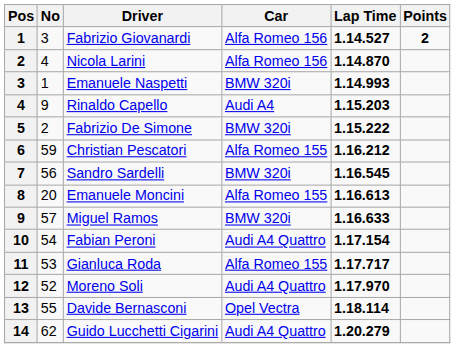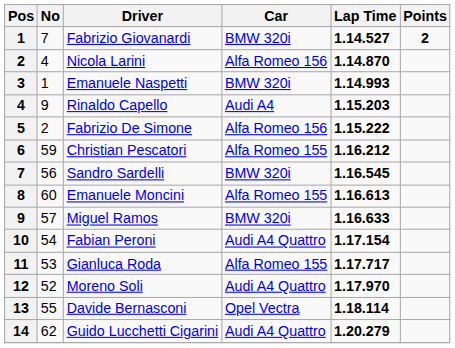Fabrizio Giovanardi | No: 3 -> 7
Fabrizio Giovanardi | Car: Alfa Romeo 156 -> BMW 320i
Fabrizio De Simone | Car: BMW 320i -> Alfa Romeo 156
Emanuele Moncini | No: 20 -> 60
